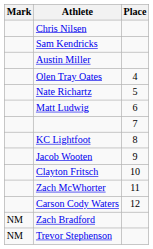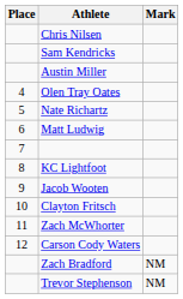columns swapped: Place <-> Mark
